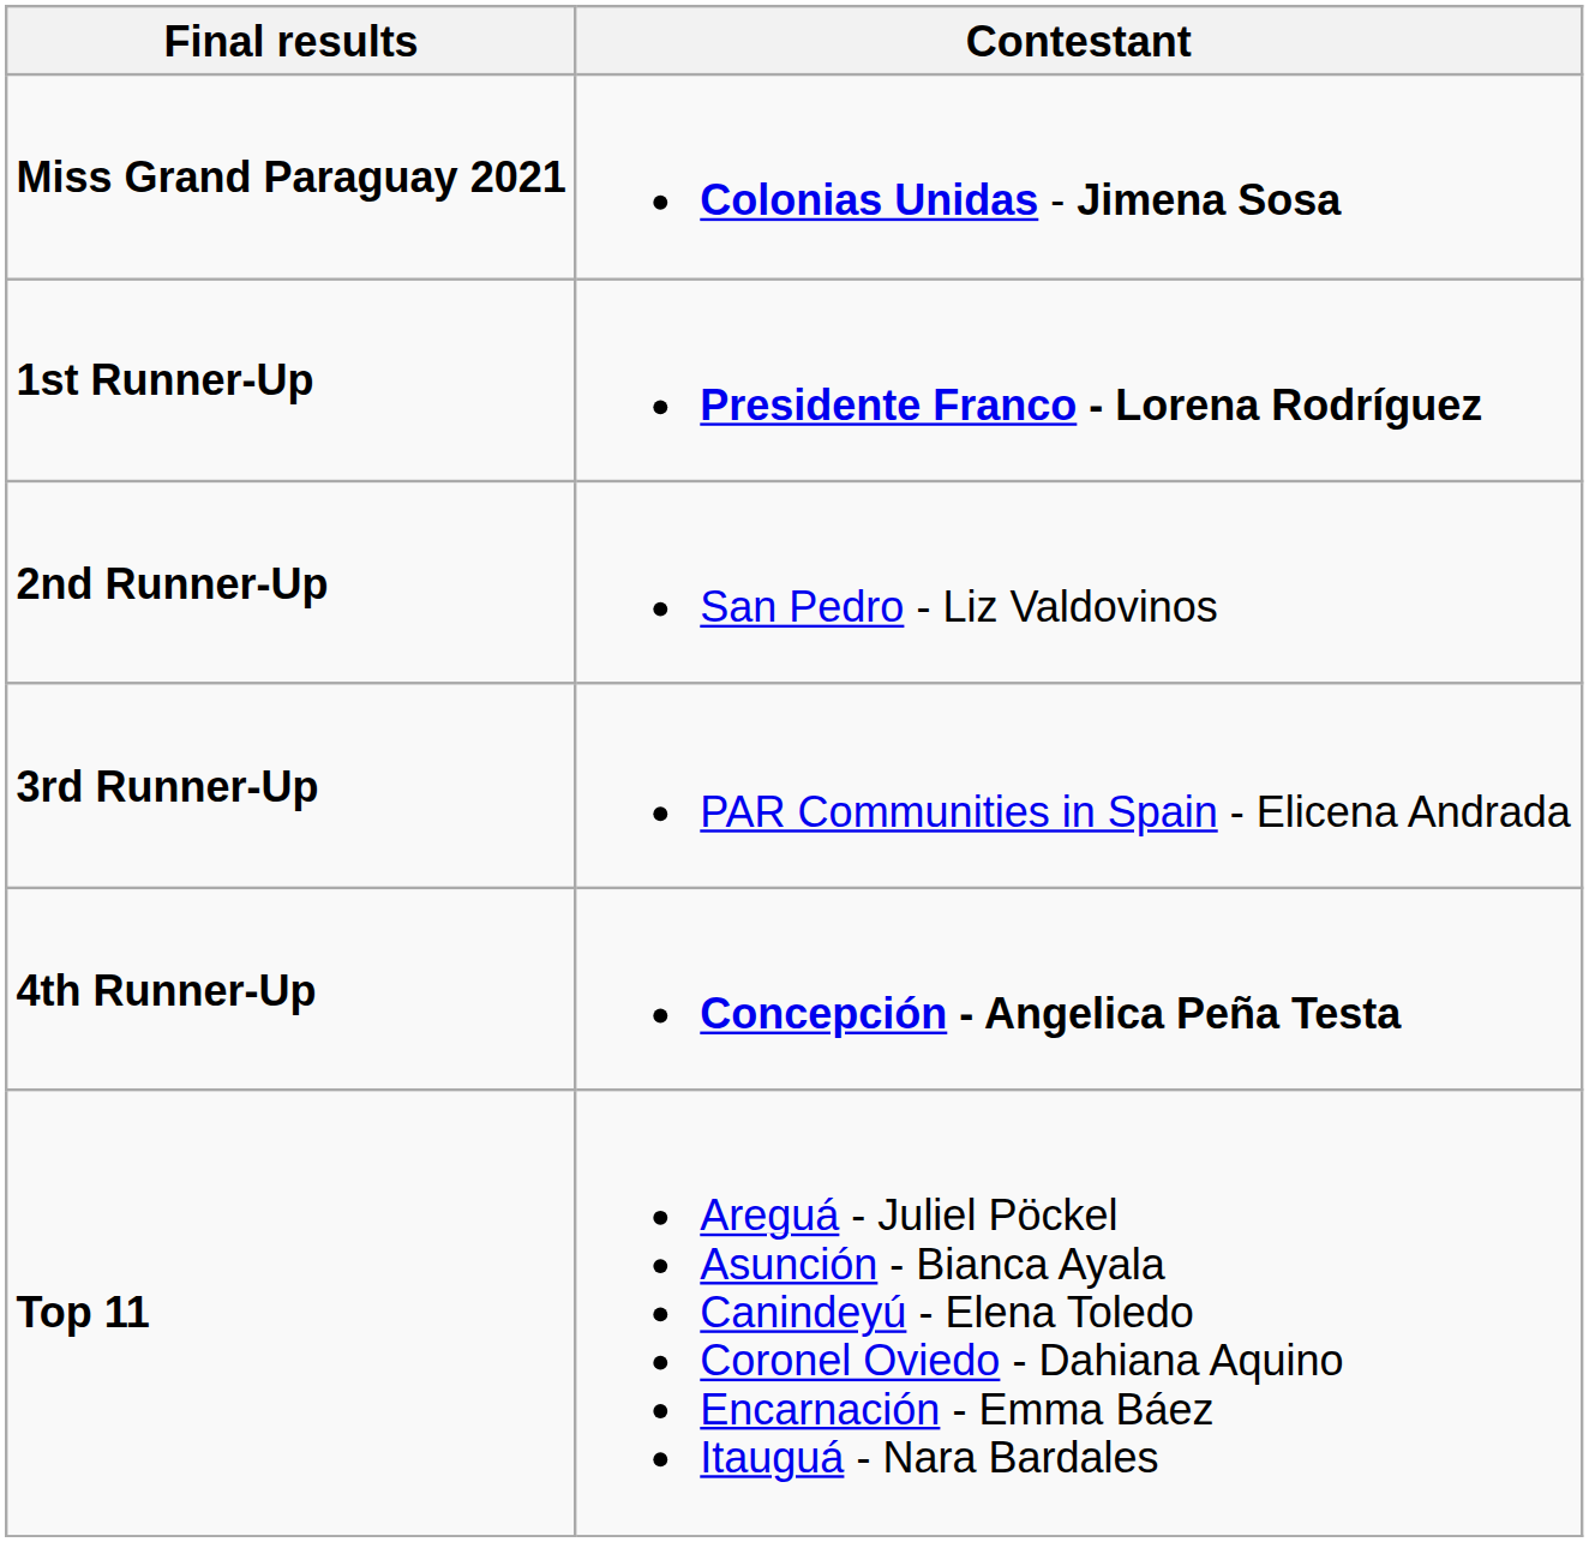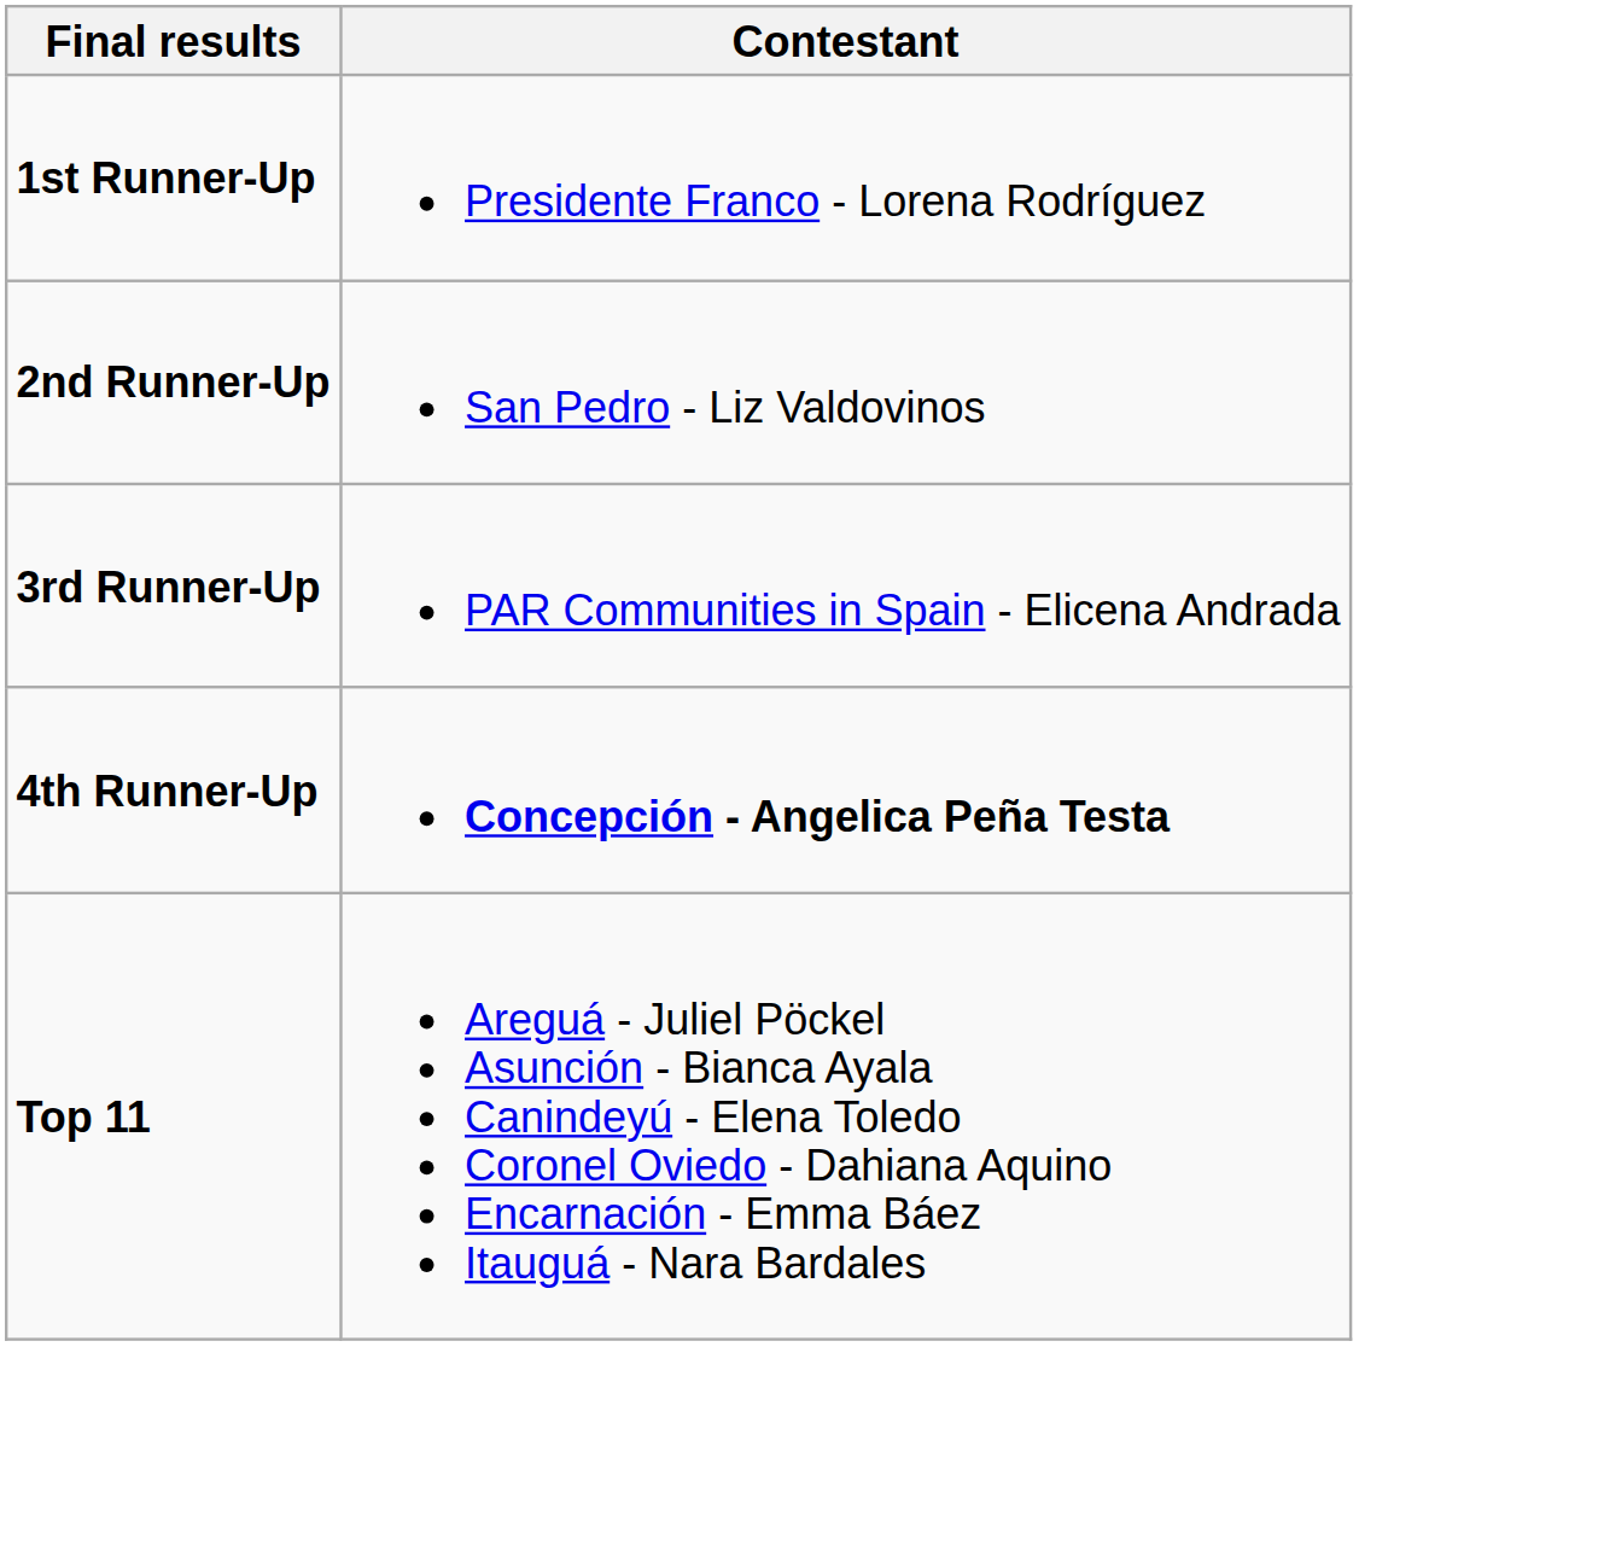- row: Miss Grand Paraguay 2021 | Colonias Unidas - Jimena Sosa
1st Runner-Up | Contestant: bold -> normal
